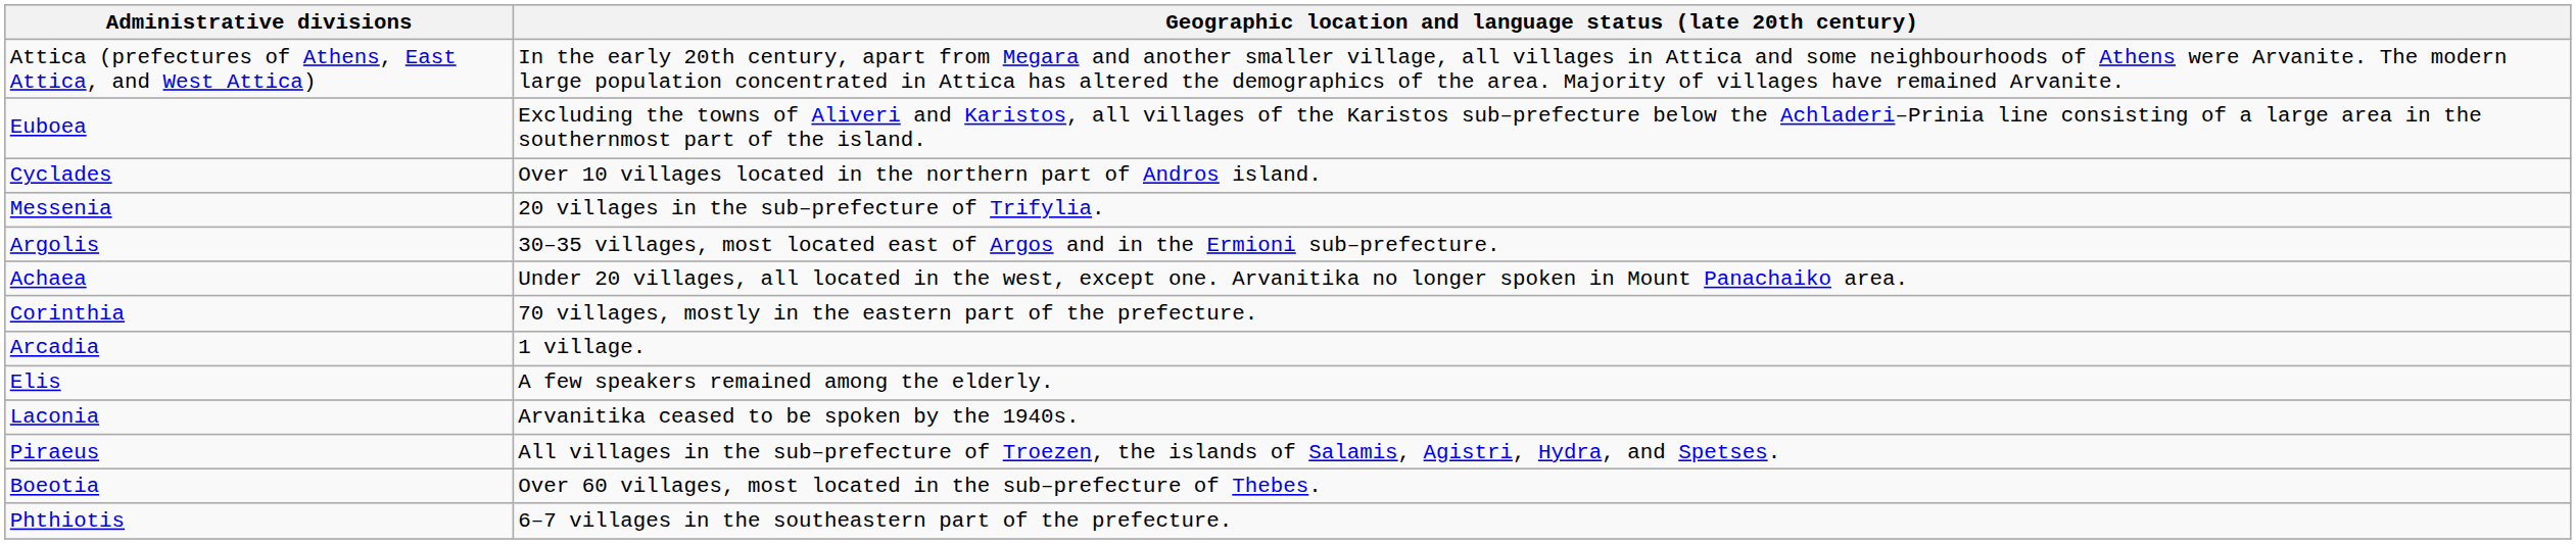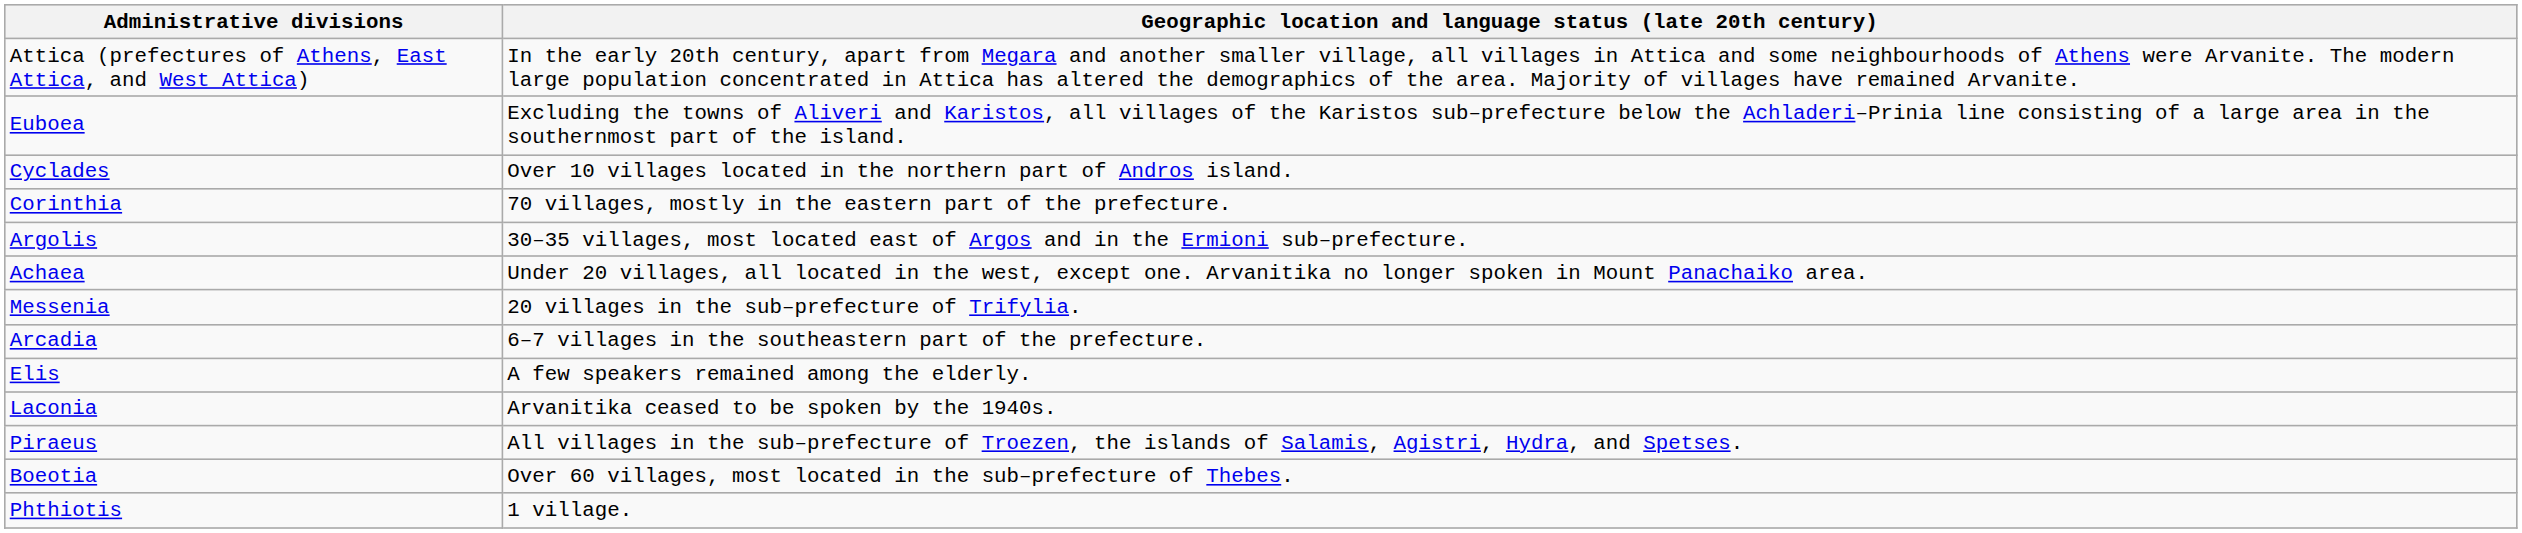rows swapped: Corinthia <-> Messenia
Arcadia | Geographic location and language status (late 20th century): 1 village. -> 6–7 villages in the southeastern part of the prefecture.
Phthiotis | Geographic location and language status (late 20th century): 6–7 villages in the southeastern part of the prefecture. -> 1 village.
